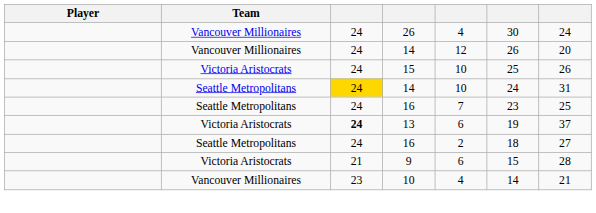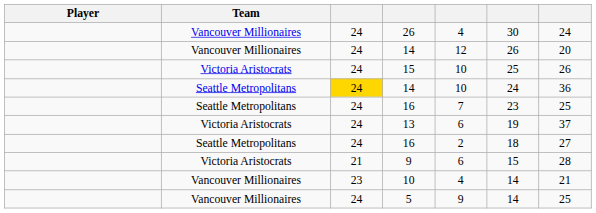Seattle Metropolitans / 14 | column 7: 31 -> 36
13 | column 3: bold -> normal
+ row: Vancouver Millionaires | 24 | 5 | 9 | 14 | 25
